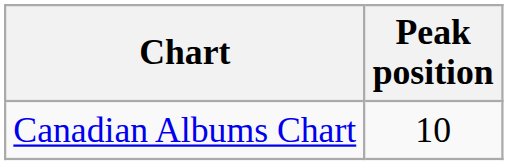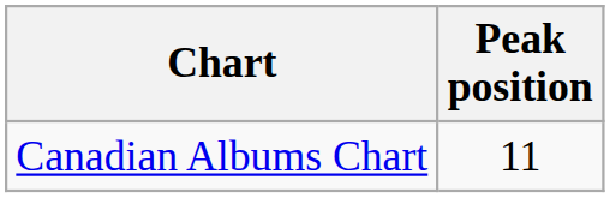Canadian Albums Chart | Peak position: 10 -> 11
